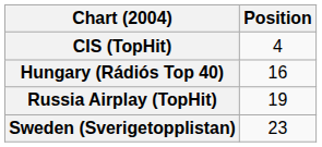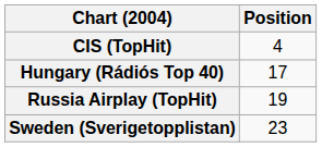Hungary (Rádiós Top 40) | Position: 16 -> 17
